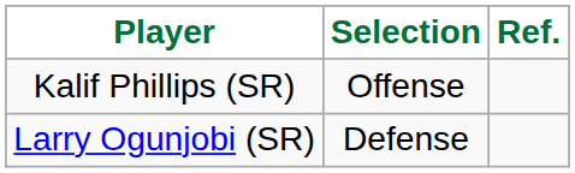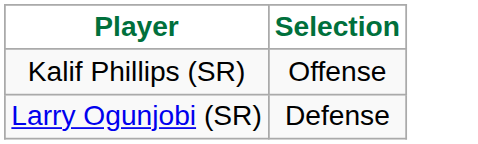- column: Ref.
